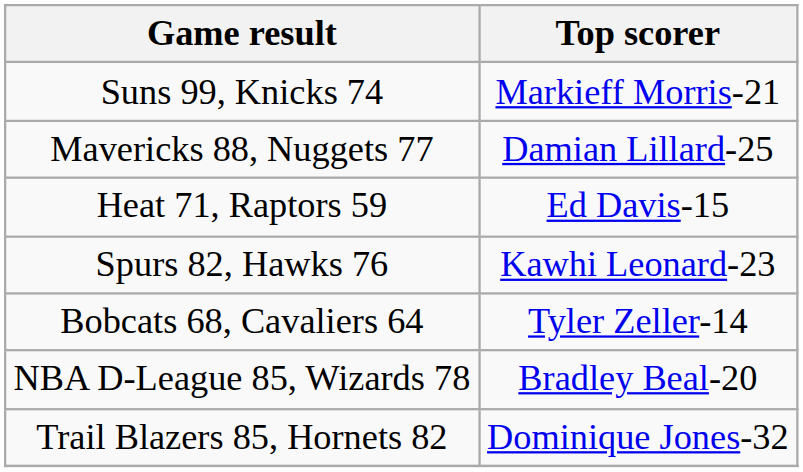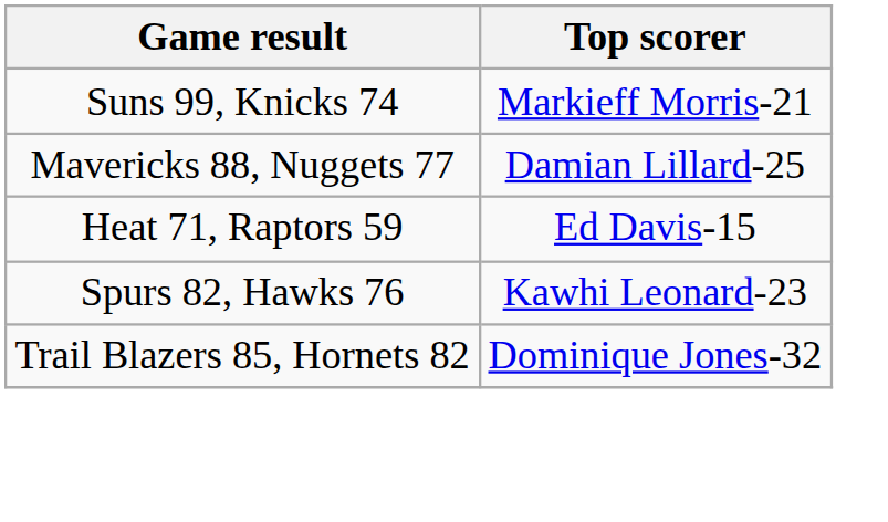- row: Bobcats 68, Cavaliers 64 | Tyler Zeller-14
- row: NBA D-League 85, Wizards 78 | Bradley Beal-20
